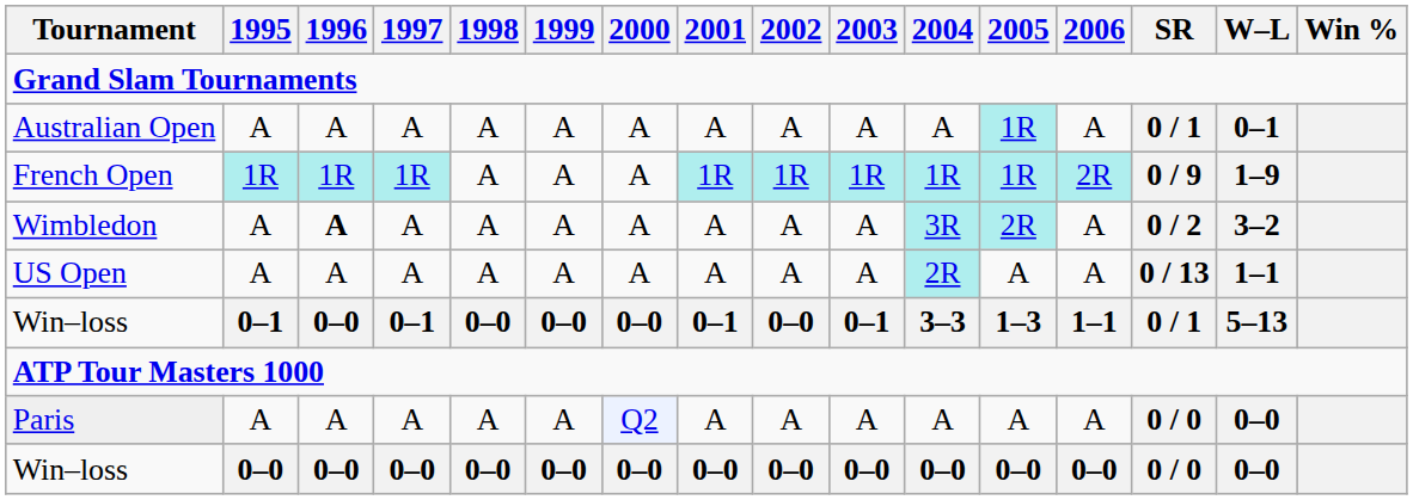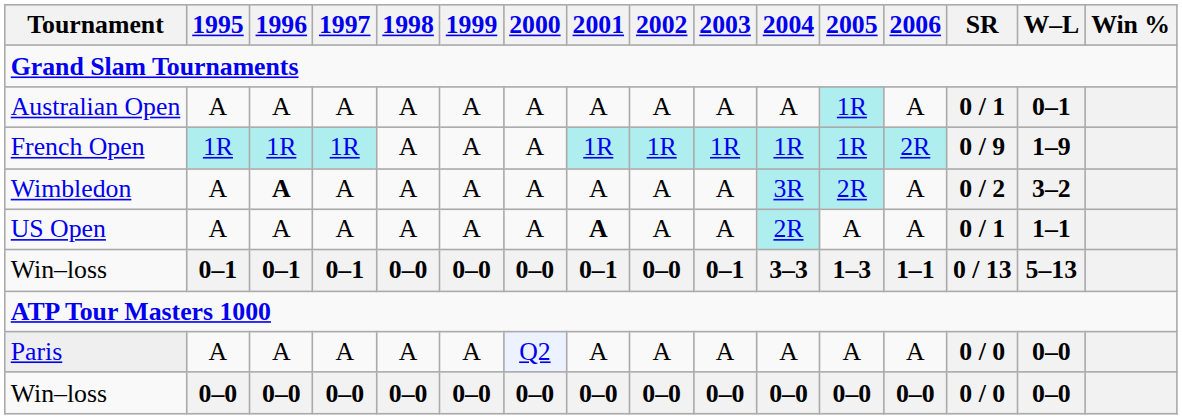US Open | 2001: normal -> bold
US Open | SR: 0 / 13 -> 0 / 1
Win–loss / 0–1 | 1996: 0–0 -> 0–1
Win–loss / 0–1 | SR: 0 / 1 -> 0 / 13
